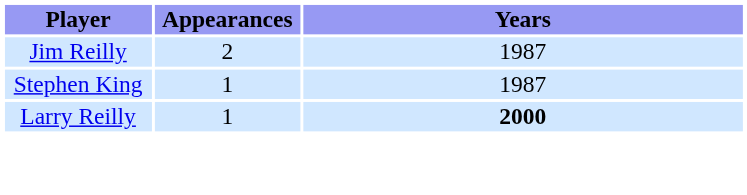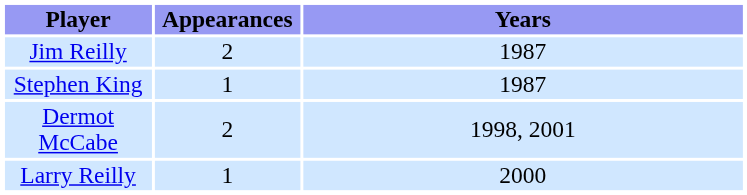+ row: Dermot McCabe | 2 | 1998, 2001
Larry Reilly | Years: bold -> normal
